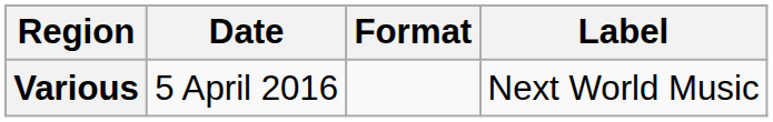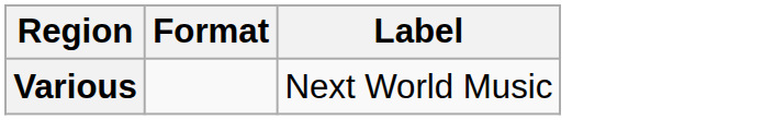- column: Date | 5 April 2016
